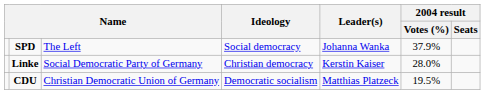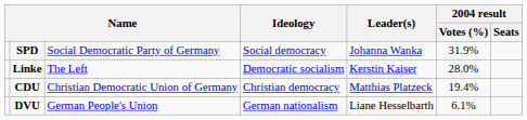SPD | column 3: The Left -> Social Democratic Party of Germany
SPD | 2004 result / Votes (%): 37.9% -> 31.9%
Linke | column 3: Social Democratic Party of Germany -> The Left
Linke | Ideology: Christian democracy -> Democratic socialism
CDU | Ideology: Democratic socialism -> Christian democracy
CDU | 2004 result / Votes (%): 19.5% -> 19.4%
+ row: DVU | German People's Union | German nationalism | Liane Hesselbarth | 6.1%
